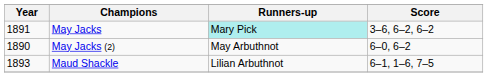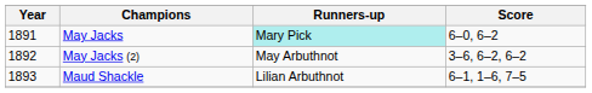May Jacks | Score: 3–6, 6–2, 6–2 -> 6–0, 6–2
May Jacks (2) | Year: 1890 -> 1892
May Jacks (2) | Score: 6–0, 6–2 -> 3–6, 6–2, 6–2
